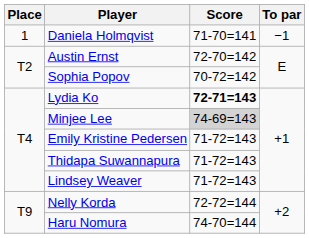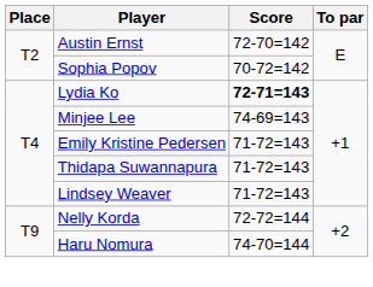- row: 1 | Daniela Holmqvist | 71-70=141 | −1
Minjee Lee | Score: lightgrey background -> no background
